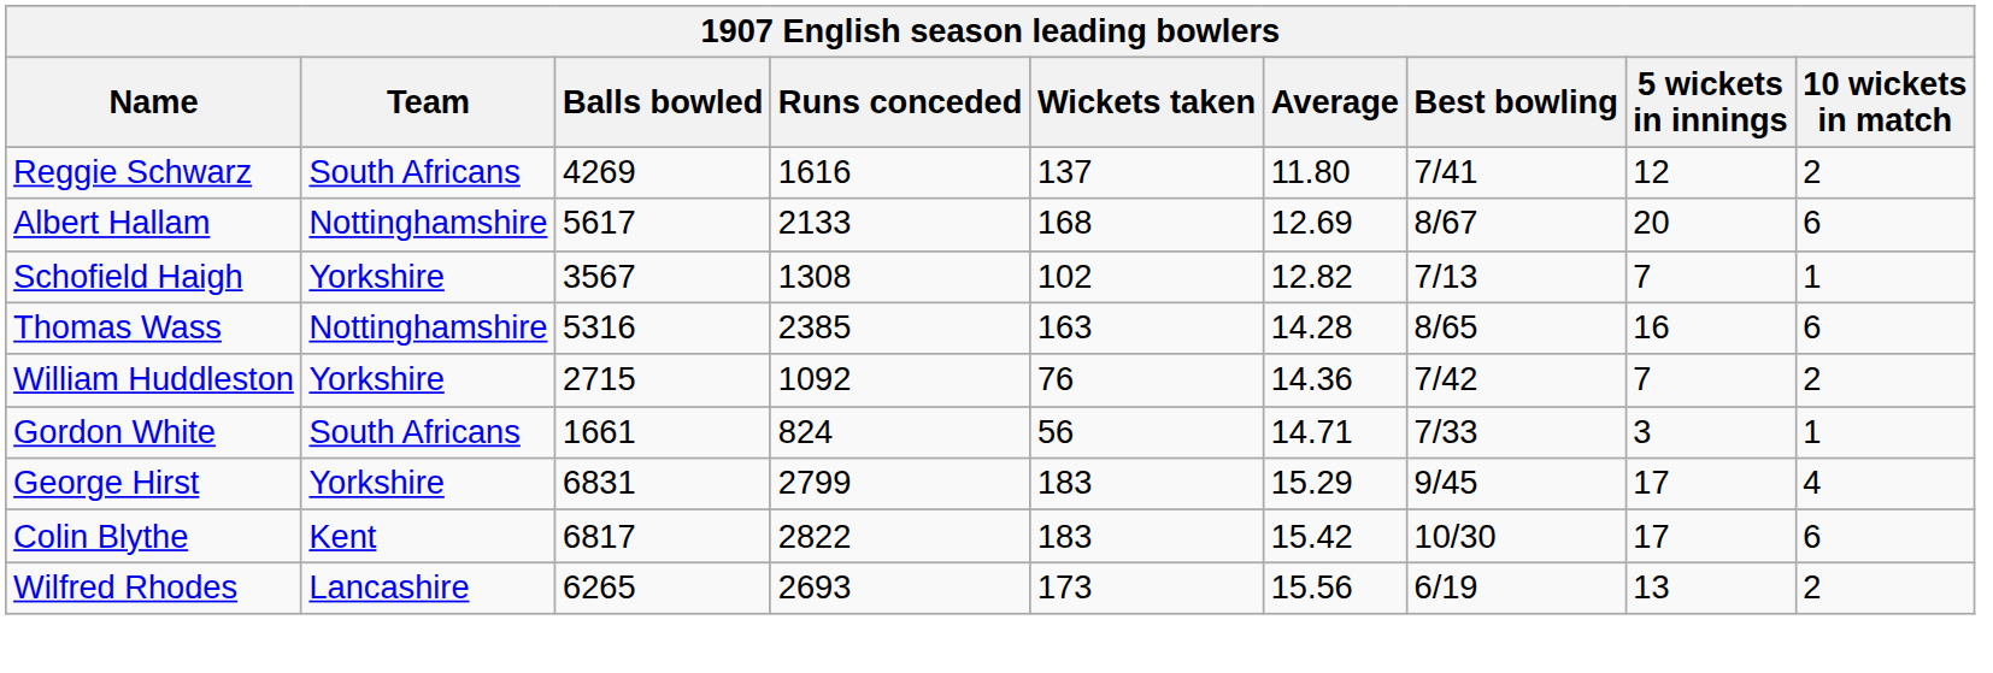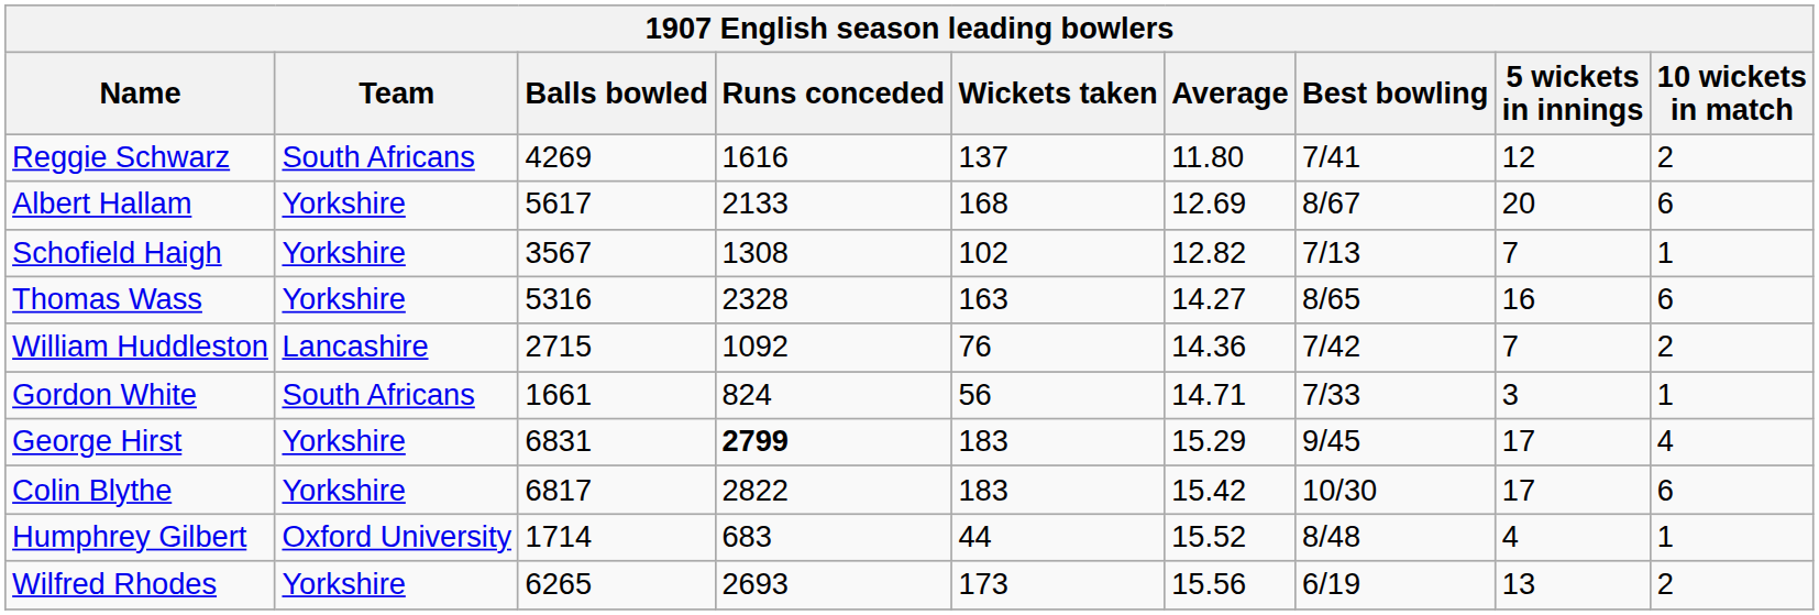Albert Hallam | Team: Nottinghamshire -> Yorkshire
Thomas Wass | Team: Nottinghamshire -> Yorkshire
Thomas Wass | Runs conceded: 2385 -> 2328
Thomas Wass | Average: 14.28 -> 14.27
William Huddleston | Team: Yorkshire -> Lancashire
George Hirst | Runs conceded: normal -> bold
Colin Blythe | Team: Kent -> Yorkshire
+ row: Humphrey Gilbert | Oxford University | 1714 | 683 | 44 | 15.52 | 8/48 | 4 | 1
Wilfred Rhodes | Team: Lancashire -> Yorkshire
